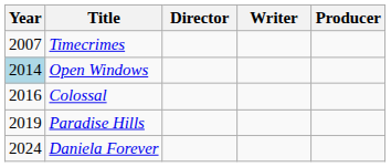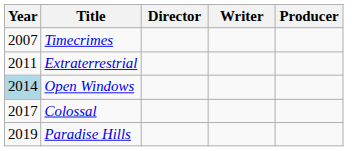+ row: 2011 | Extraterrestrial
Colossal | Year: 2016 -> 2017
- row: 2024 | Daniela Forever
